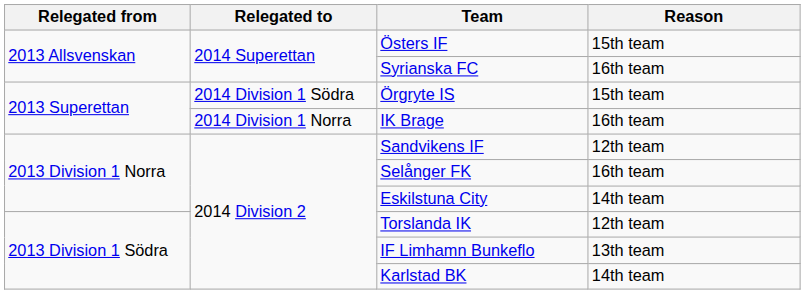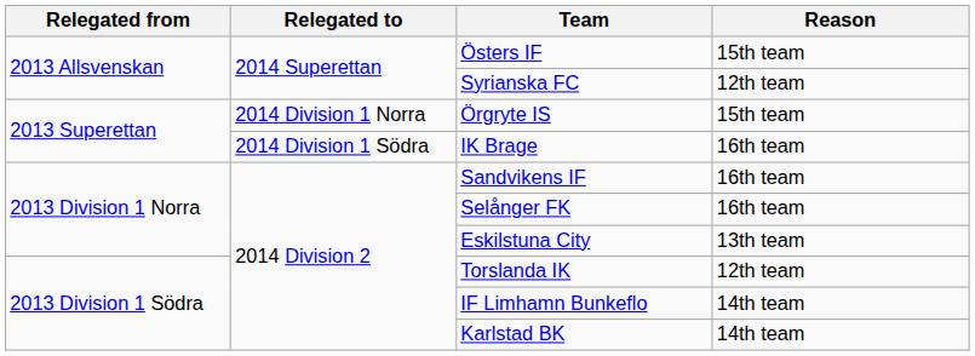Syrianska FC | Reason: 16th team -> 12th team
Örgryte IS | Relegated to: 2014 Division 1 Södra -> 2014 Division 1 Norra
IK Brage | Relegated to: 2014 Division 1 Norra -> 2014 Division 1 Södra
Sandvikens IF | Reason: 12th team -> 16th team
Eskilstuna City | Reason: 14th team -> 13th team
IF Limhamn Bunkeflo | Reason: 13th team -> 14th team
